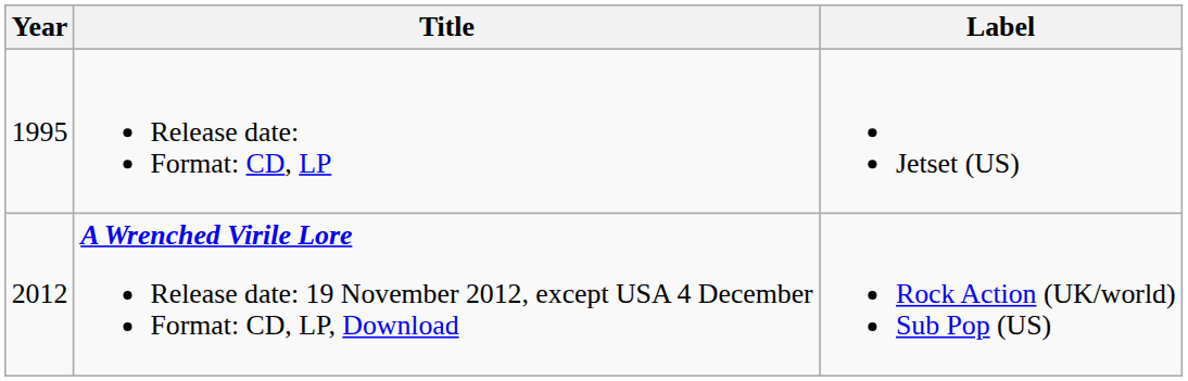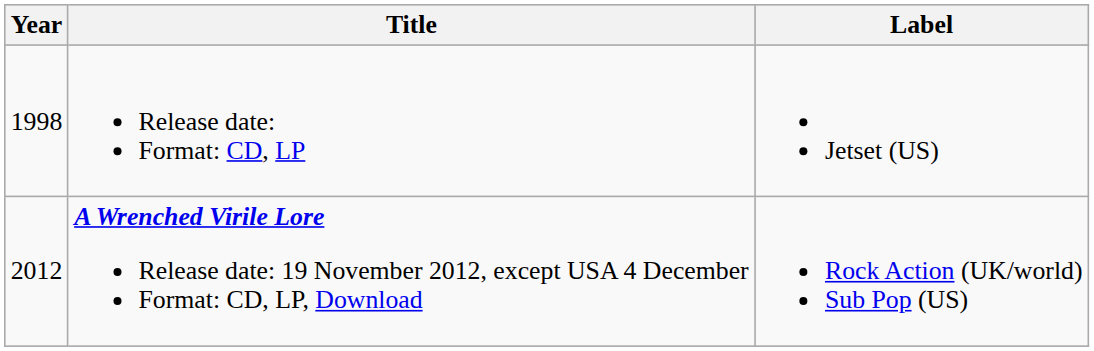Release date: Format: CD, LP | Year: 1995 -> 1998
